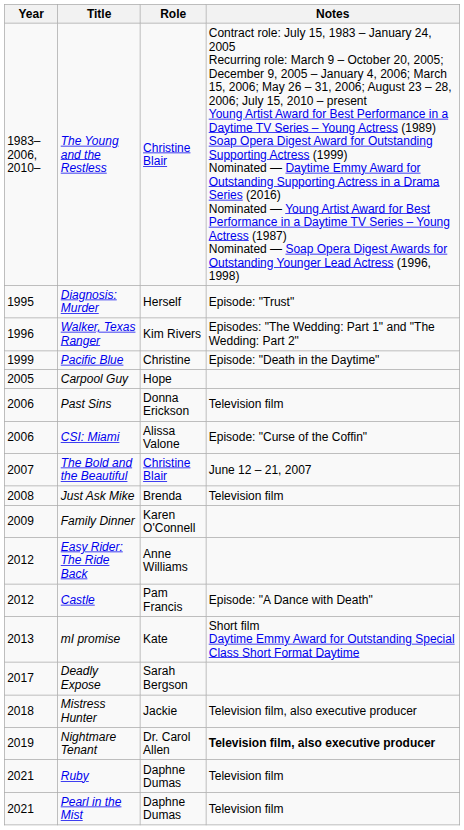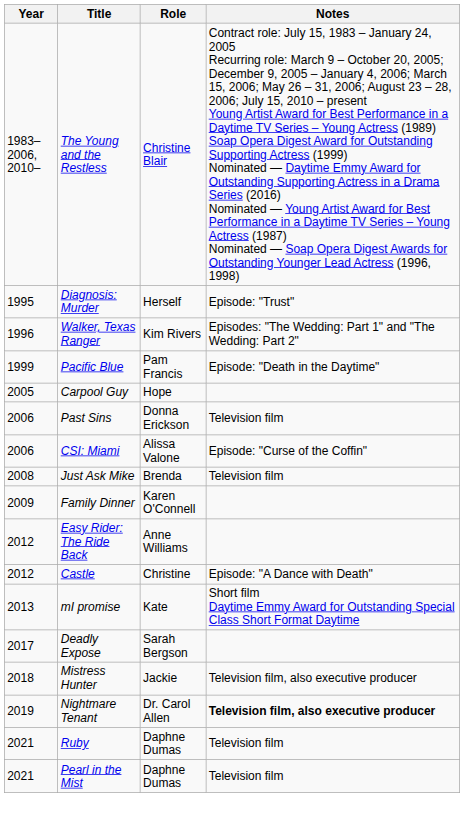Pacific Blue | Role: Christine -> Pam Francis
- row: 2007 | The Bold and the Beautiful | Christine Blair | June 12 – 21, 2007
Castle | Role: Pam Francis -> Christine
